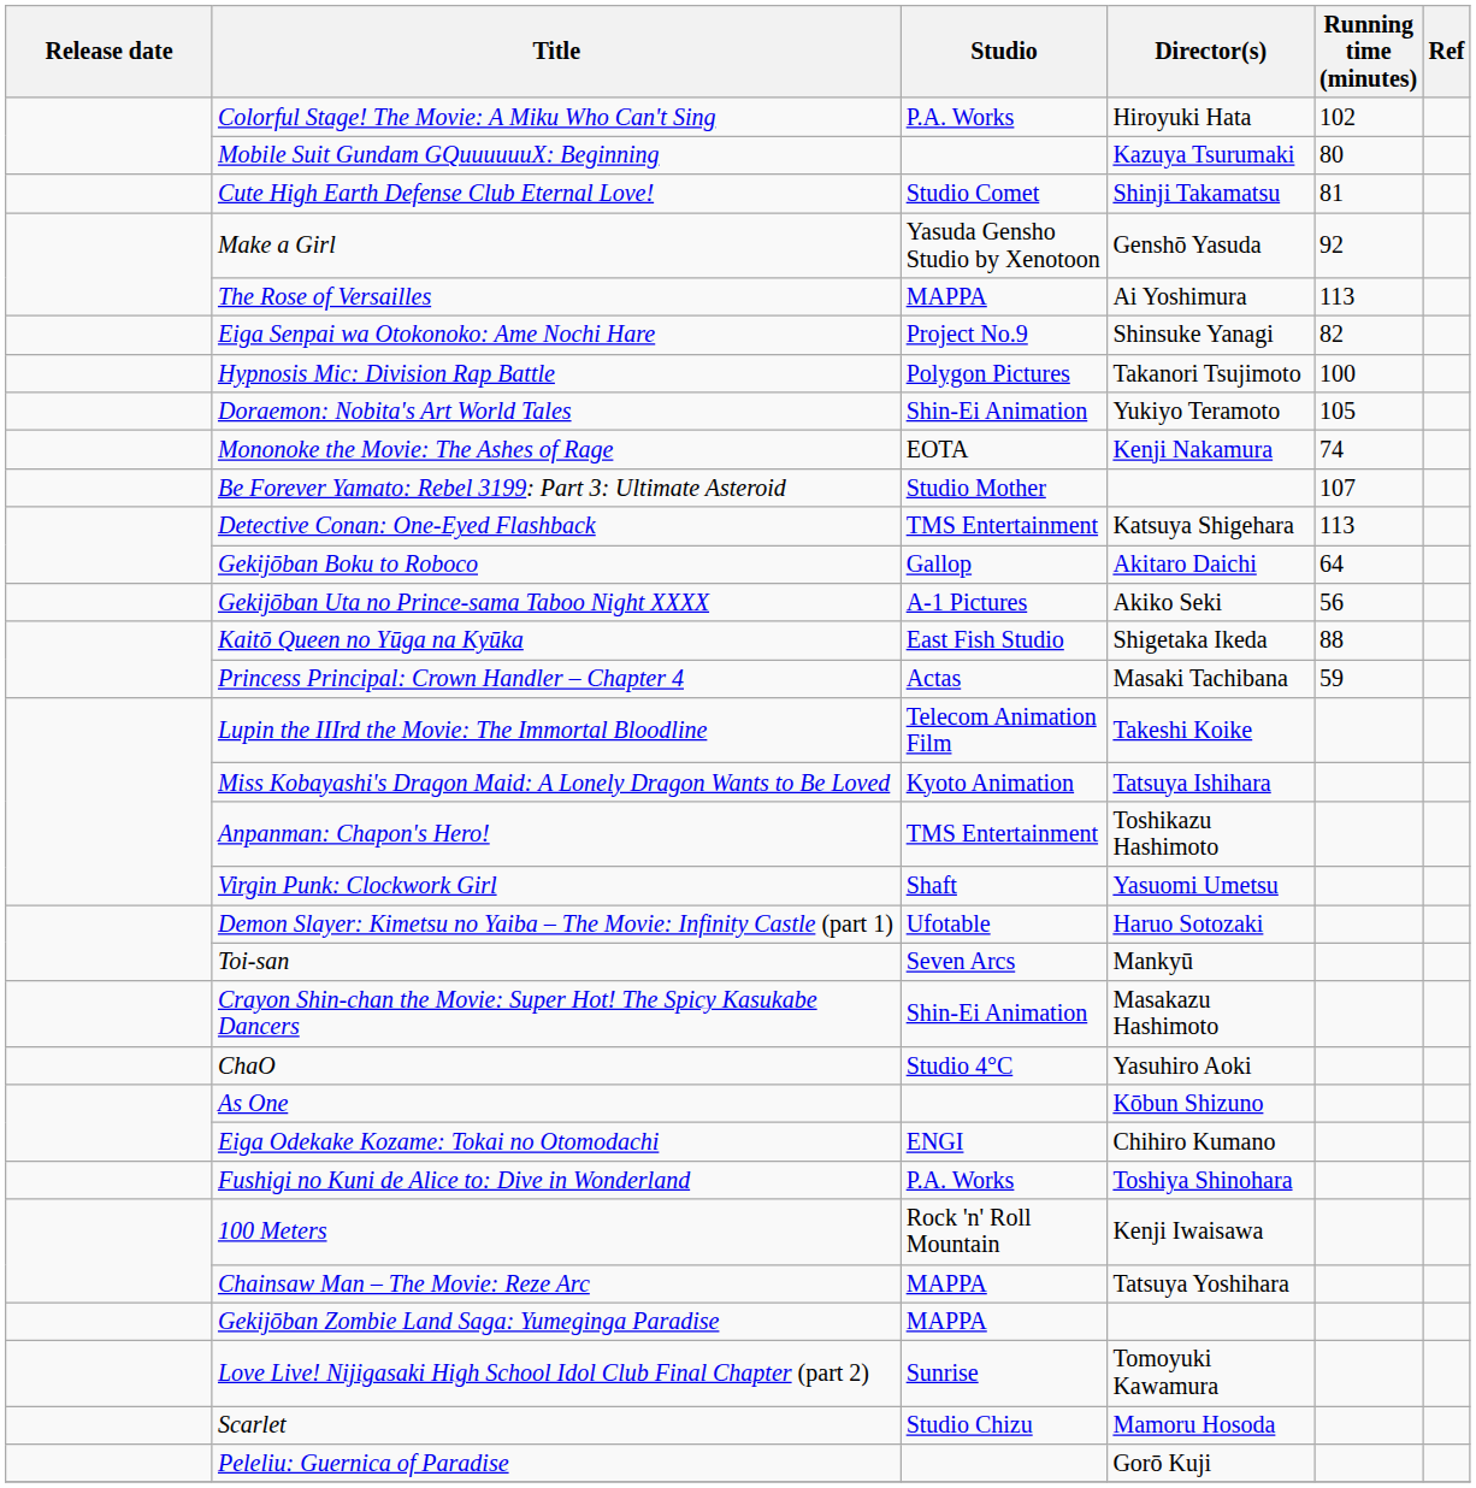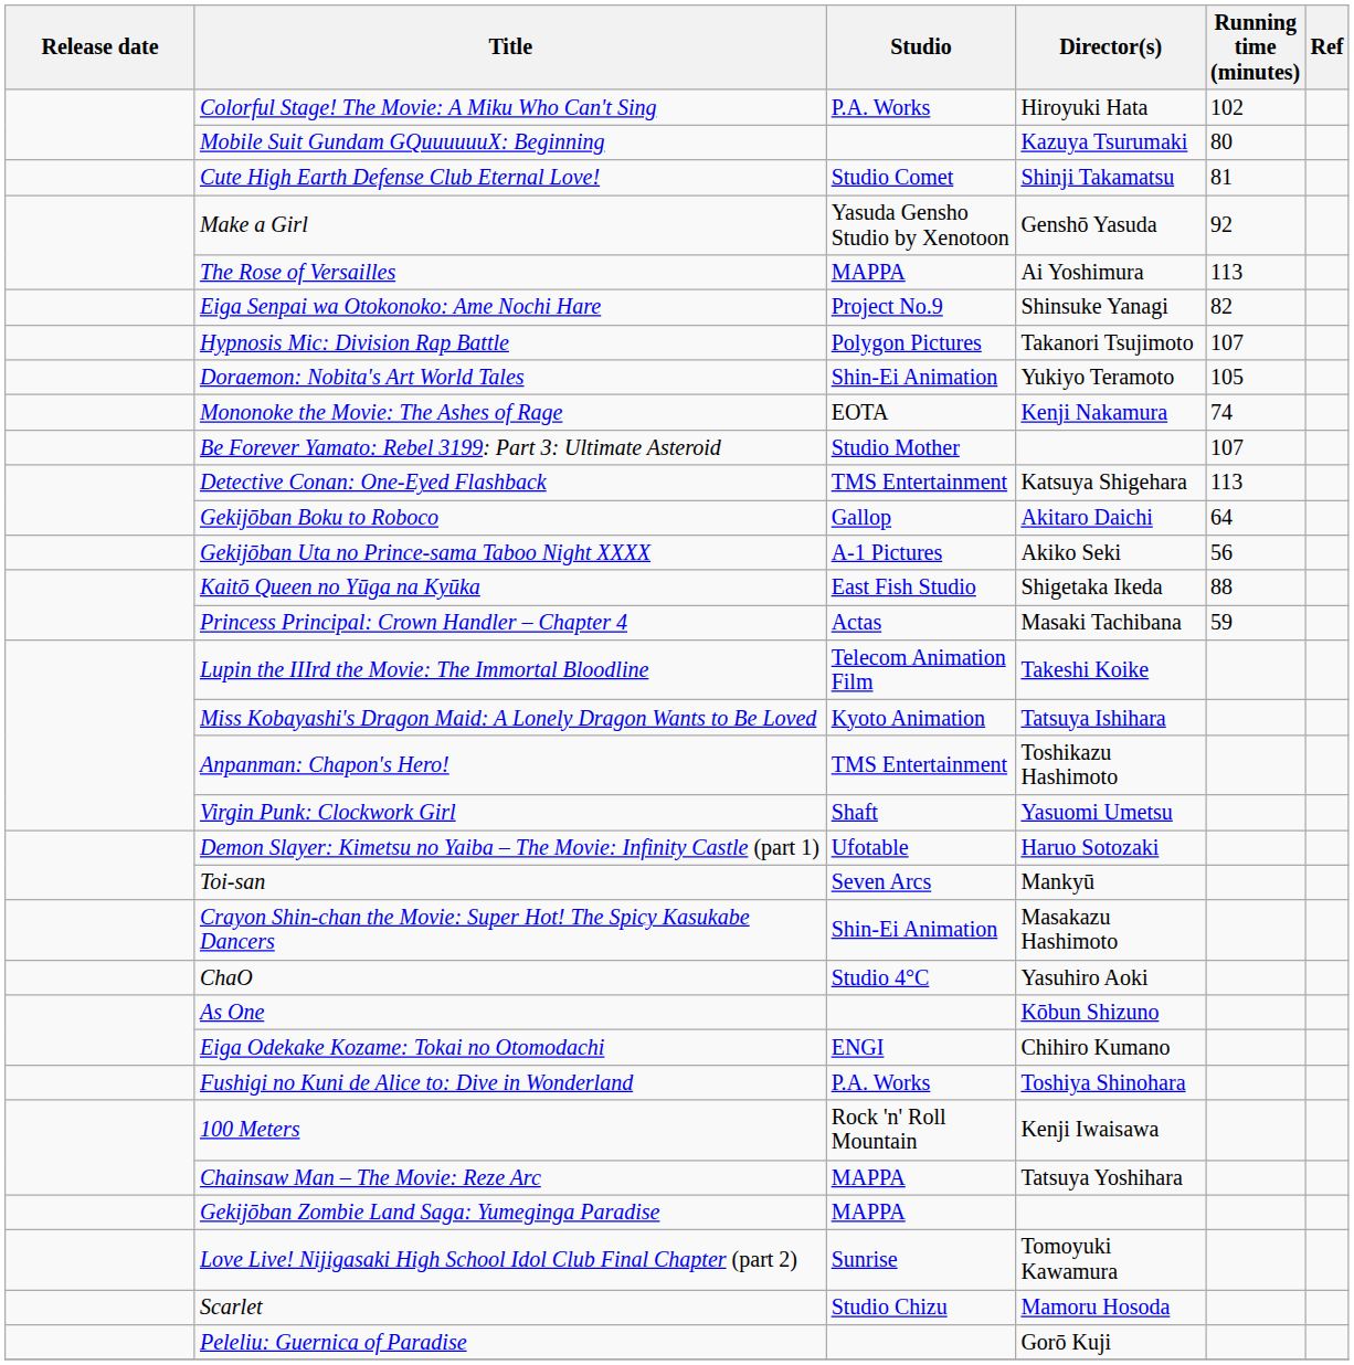Hypnosis Mic: Division Rap Battle | Running time (minutes): 100 -> 107
